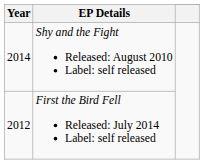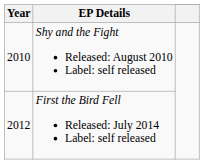Shy and the Fight Released: August 2010 Label: self released | Year: 2014 -> 2010
